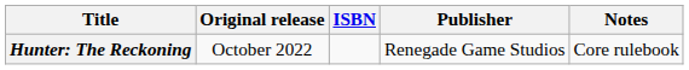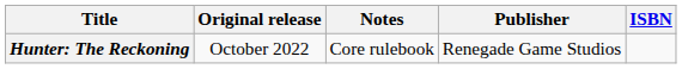columns swapped: ISBN <-> Notes
